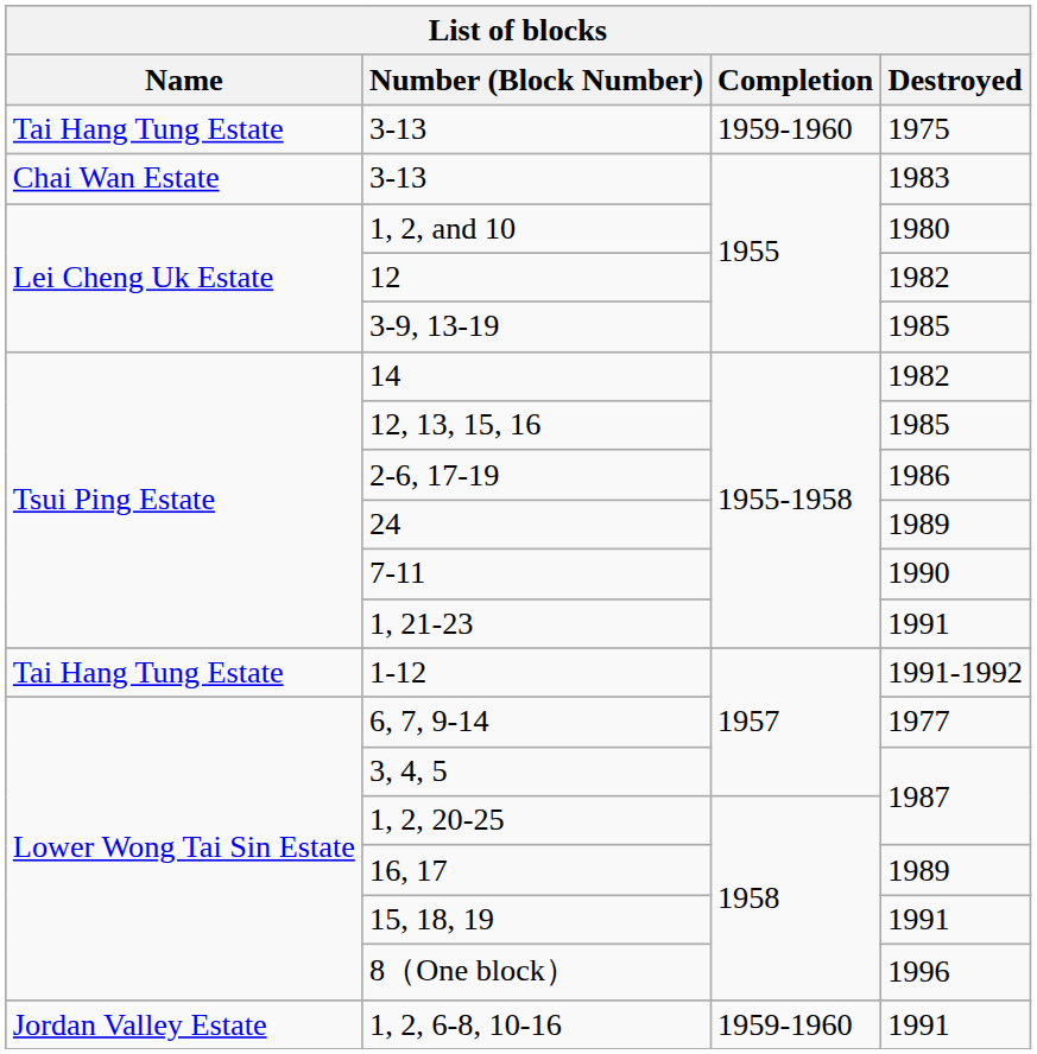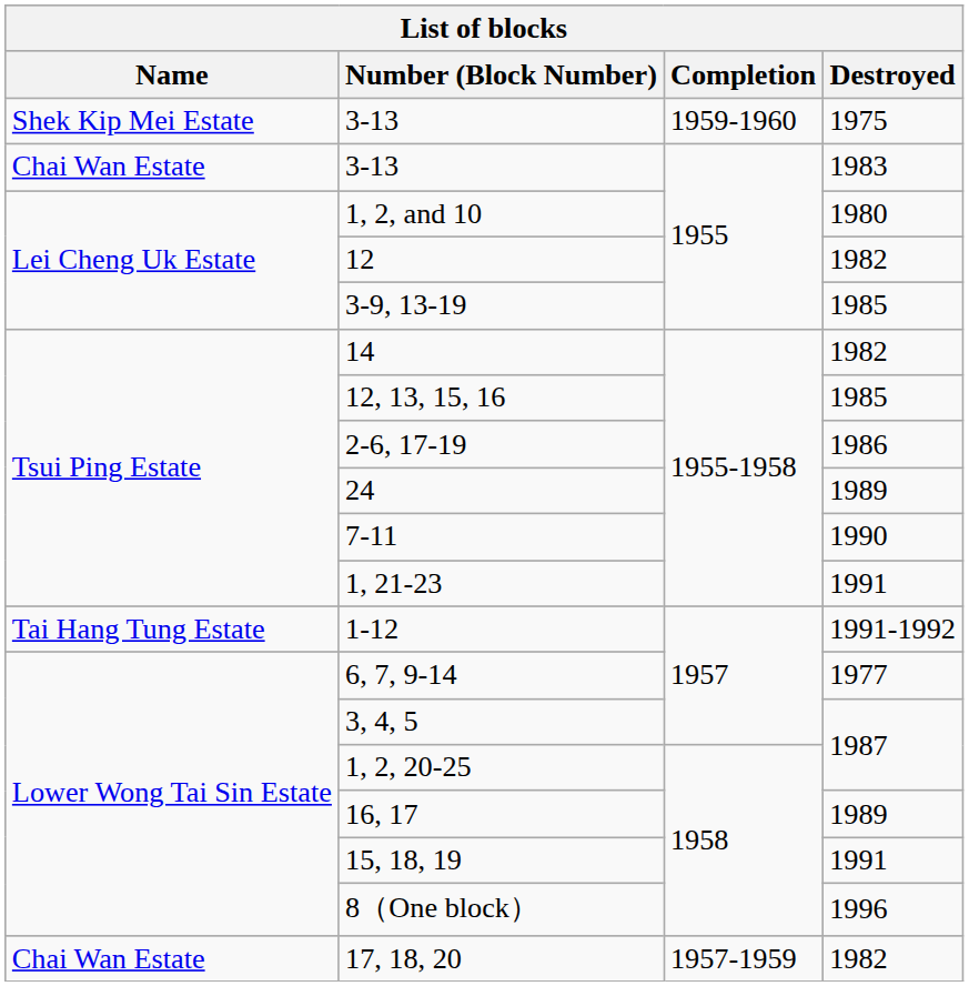3-13 / 1975 | Name: Tai Hang Tung Estate -> Shek Kip Mei Estate
+ row: Chai Wan Estate | 17, 18, 20 | 1957-1959 | 1982
- row: Jordan Valley Estate | 1, 2, 6-8, 10-16 | 1959-1960 | 1991
